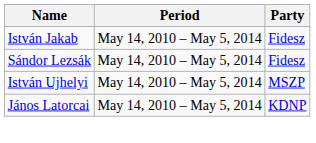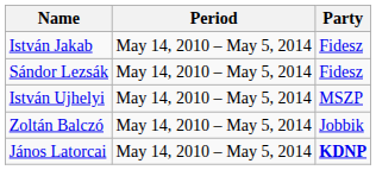+ row: Zoltán Balczó | May 14, 2010 – May 5, 2014 | Jobbik
János Latorcai | Party: normal -> bold
